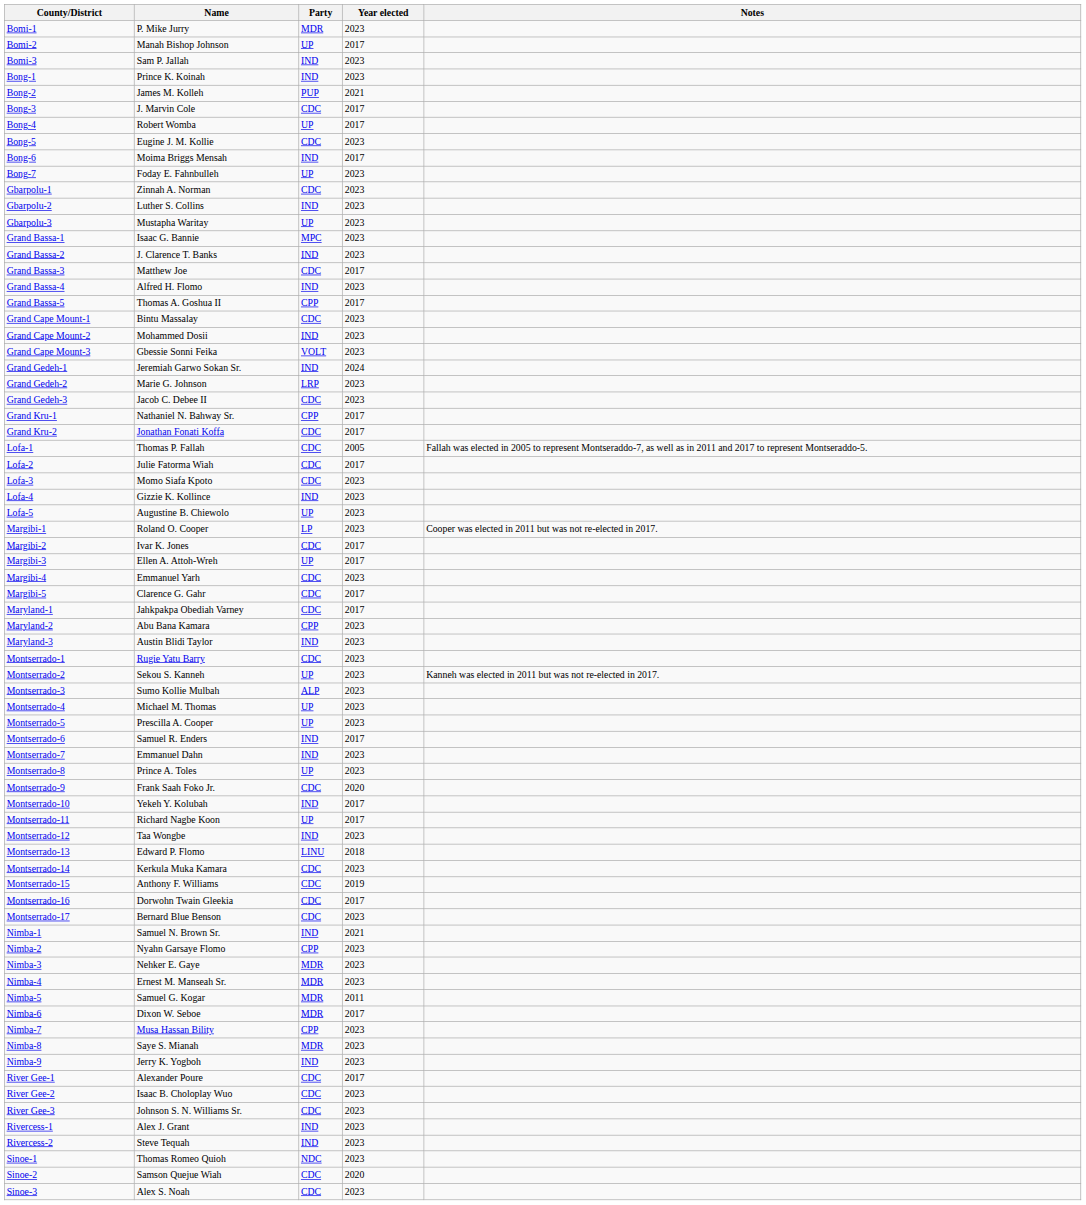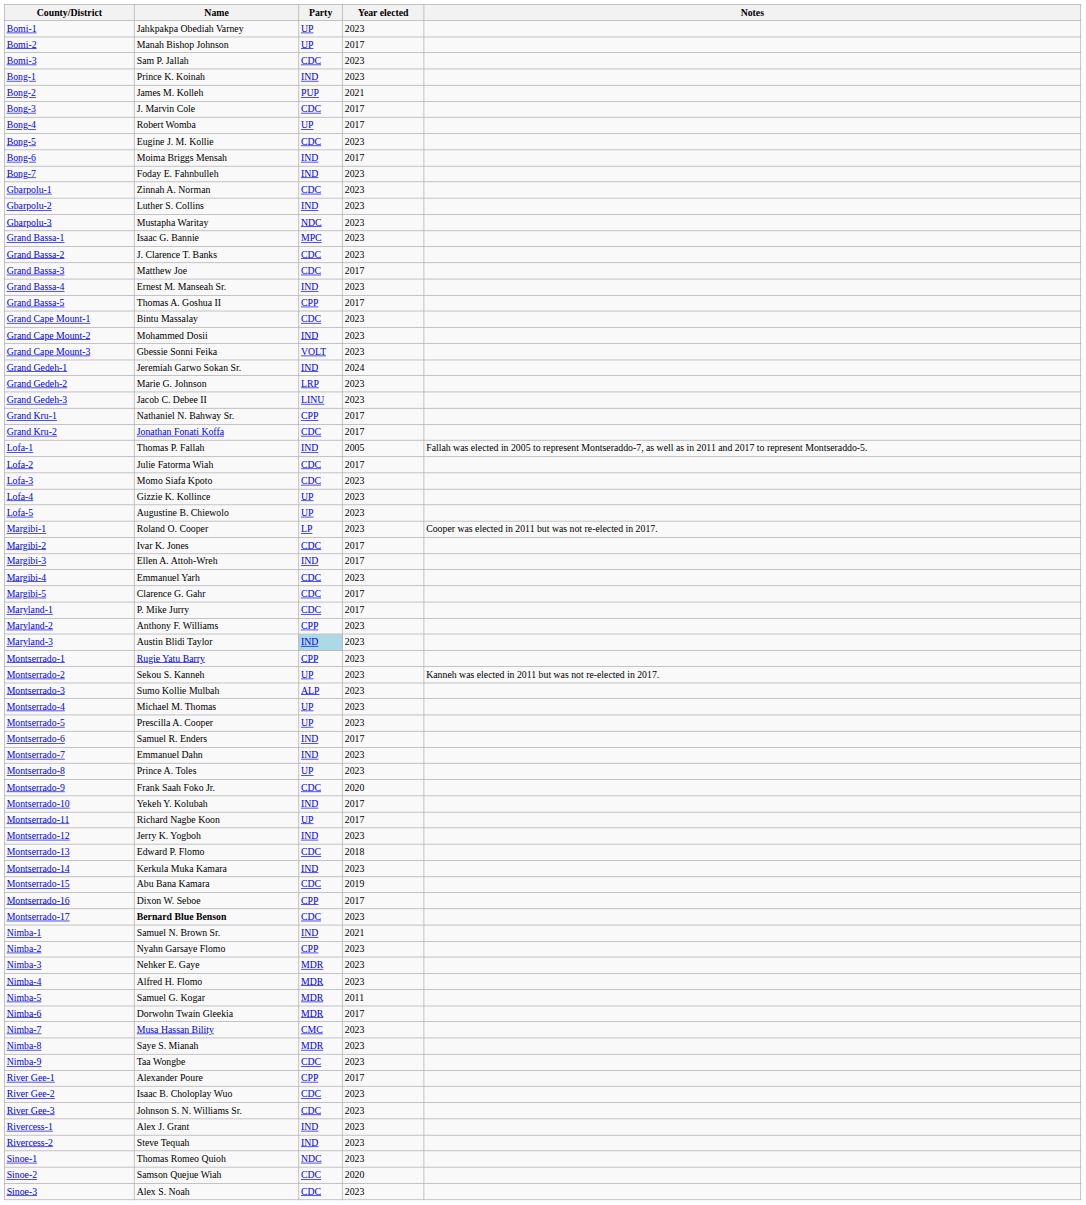Bomi-1 | Name: P. Mike Jurry -> Jahkpakpa Obediah Varney
Bomi-1 | Party: MDR -> UP
Bomi-3 | Party: IND -> CDC
Bong-7 | Party: UP -> IND
Gbarpolu-3 | Party: UP -> NDC
Grand Bassa-2 | Party: IND -> CDC
Grand Bassa-4 | Name: Alfred H. Flomo -> Ernest M. Manseah Sr.
Grand Gedeh-3 | Party: CDC -> LINU
Lofa-1 | Party: CDC -> IND
Lofa-4 | Party: IND -> UP
Margibi-3 | Party: UP -> IND
Maryland-1 | Name: Jahkpakpa Obediah Varney -> P. Mike Jurry
Maryland-2 | Name: Abu Bana Kamara -> Anthony F. Williams
Maryland-3 | Party: no background -> lightblue background
Montserrado-1 | Party: CDC -> CPP
Montserrado-12 | Name: Taa Wongbe -> Jerry K. Yogboh
Montserrado-13 | Party: LINU -> CDC
Montserrado-14 | Party: CDC -> IND
Montserrado-15 | Name: Anthony F. Williams -> Abu Bana Kamara
Montserrado-16 | Name: Dorwohn Twain Gleekia -> Dixon W. Seboe
Montserrado-16 | Party: CDC -> CPP
Montserrado-17 | Name: normal -> bold
Nimba-4 | Name: Ernest M. Manseah Sr. -> Alfred H. Flomo
Nimba-6 | Name: Dixon W. Seboe -> Dorwohn Twain Gleekia
Nimba-7 | Party: CPP -> CMC
Nimba-9 | Name: Jerry K. Yogboh -> Taa Wongbe
Nimba-9 | Party: IND -> CDC
River Gee-1 | Party: CDC -> CPP
